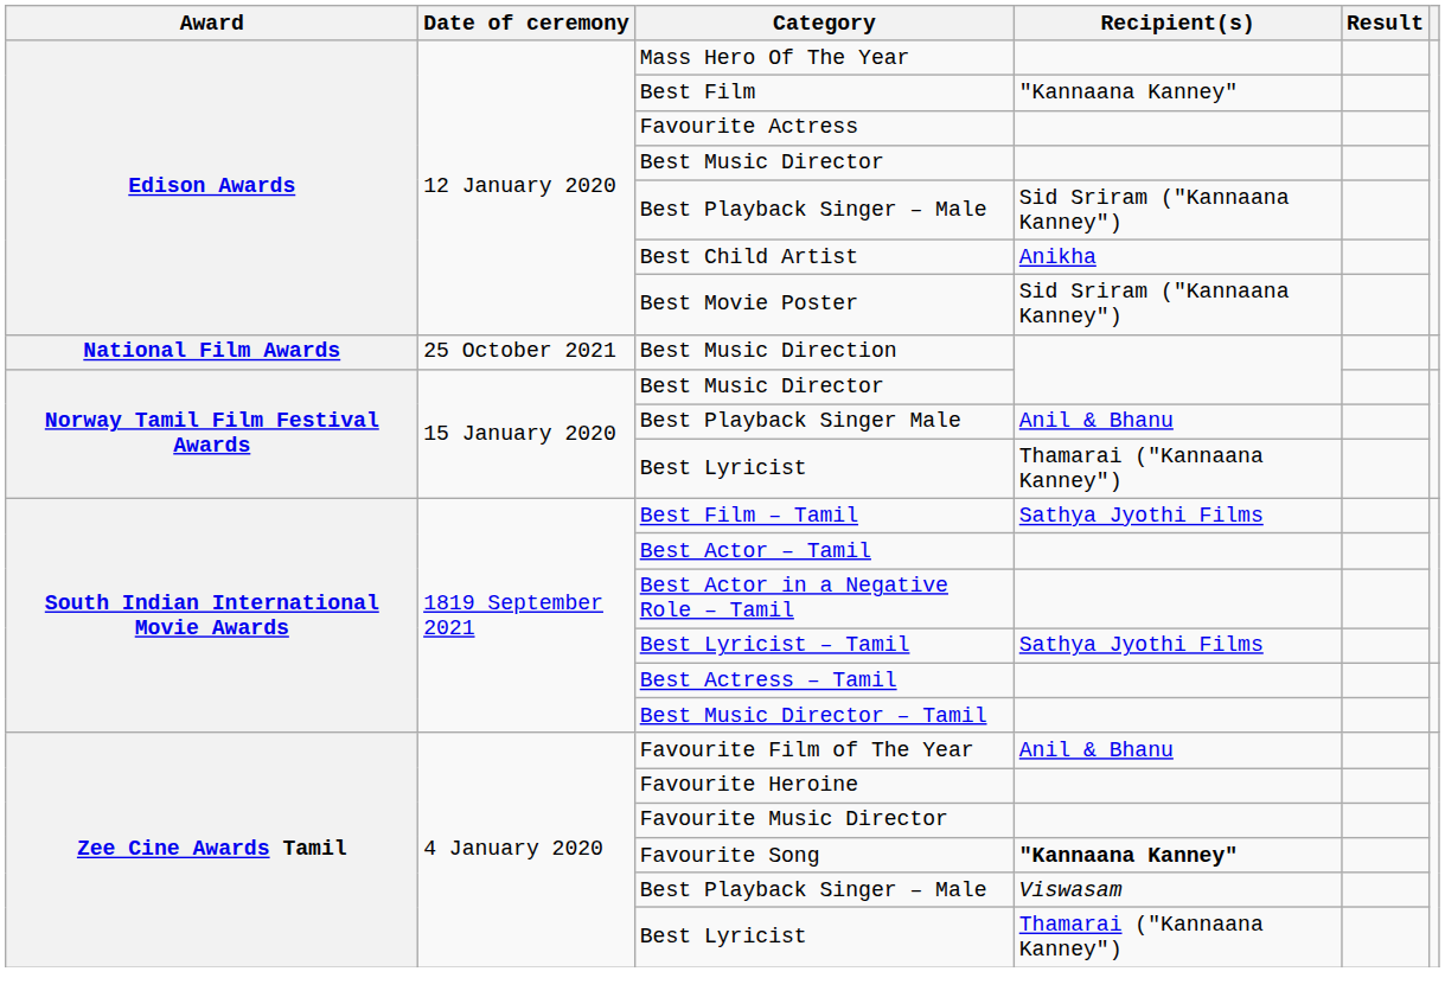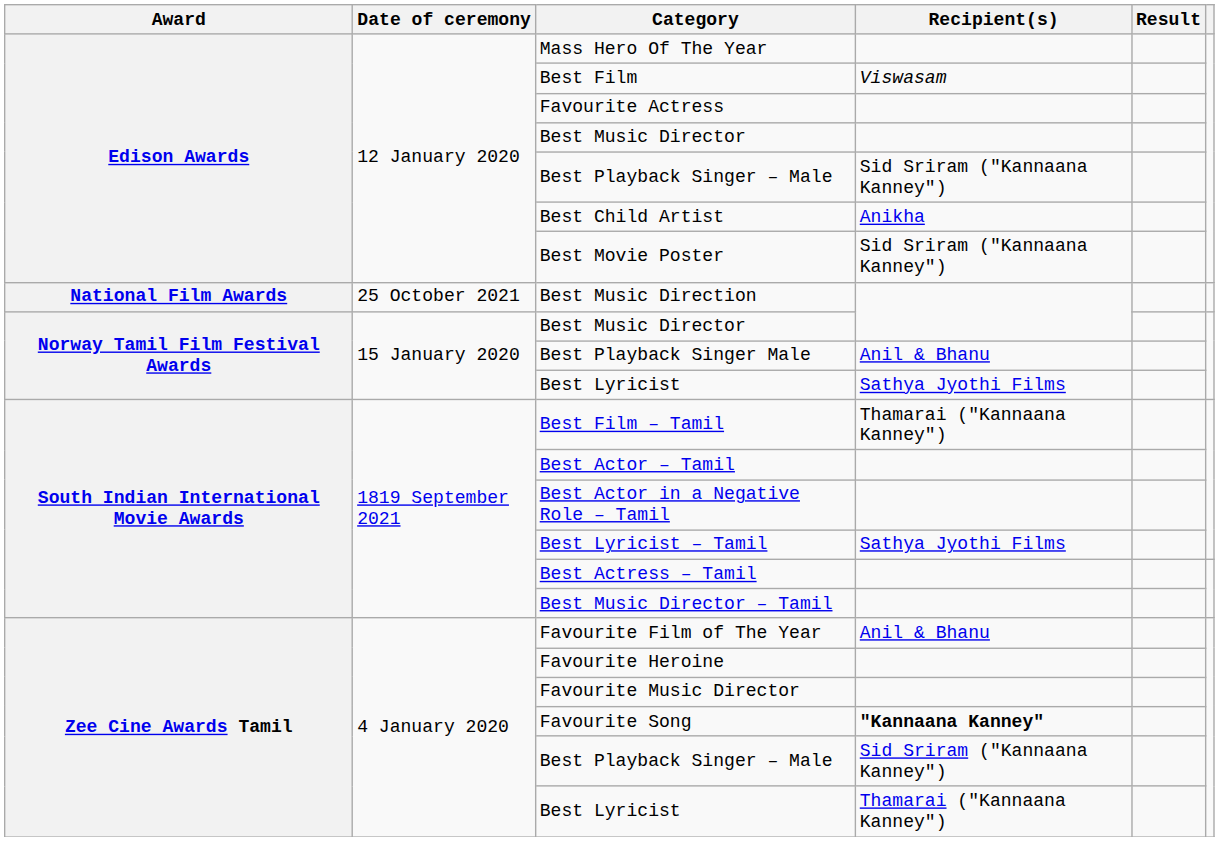Best Film | Recipient(s): "Kannaana Kanney" -> Viswasam
Norway Tamil Film Festival Awards / Best Lyricist | Recipient(s): Thamarai ("Kannaana Kanney") -> Sathya Jyothi Films
Best Film – Tamil | Recipient(s): Sathya Jyothi Films -> Thamarai ("Kannaana Kanney")
Zee Cine Awards Tamil / Best Playback Singer – Male | Recipient(s): Viswasam -> Sid Sriram ("Kannaana Kanney")
